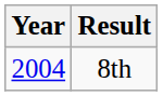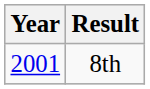8th | Year: 2004 -> 2001
